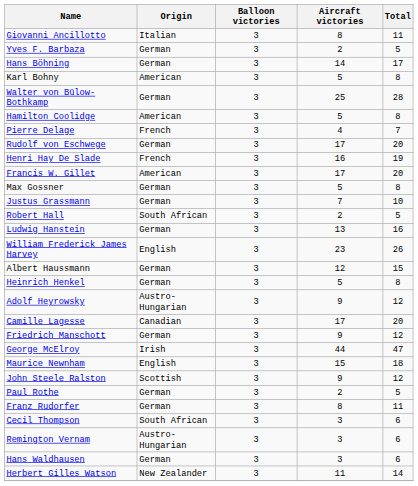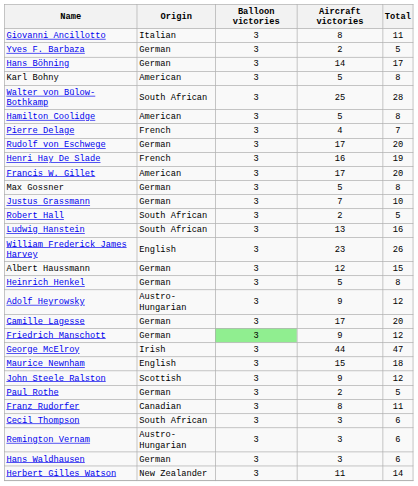Walter von Bülow-Bothkamp | Origin: German -> South African
Ludwig Hanstein | Origin: German -> South African
Camille Lagesse | Origin: Canadian -> German
Friedrich Manschott | Balloon victories: no background -> lightgreen background
Franz Rudorfer | Origin: German -> Canadian
